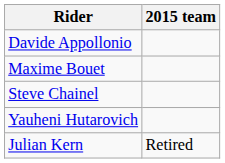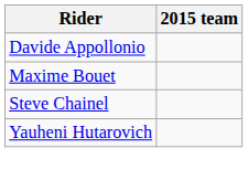- row: Julian Kern | Retired
